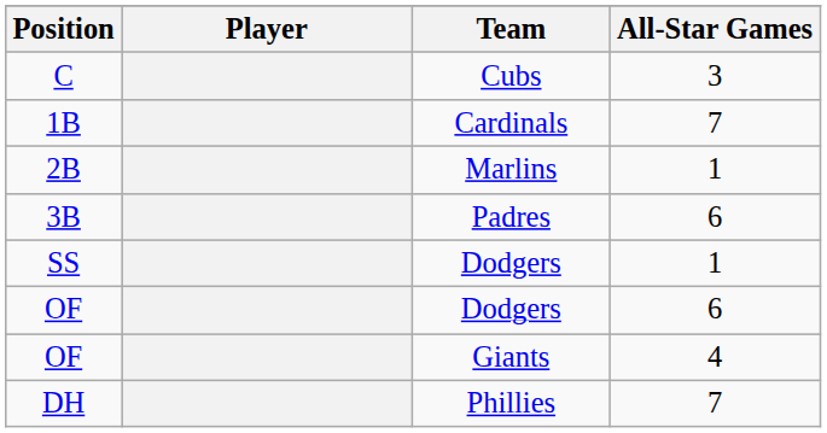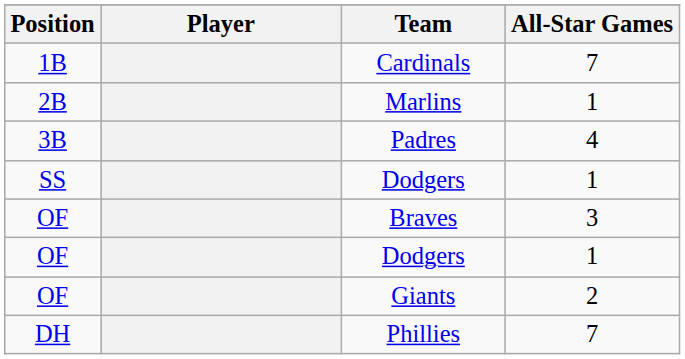- row: C | Cubs | 3
Padres | All-Star Games: 6 -> 4
+ row: OF | Braves | 3
OF / Dodgers | All-Star Games: 6 -> 1
Giants | All-Star Games: 4 -> 2
